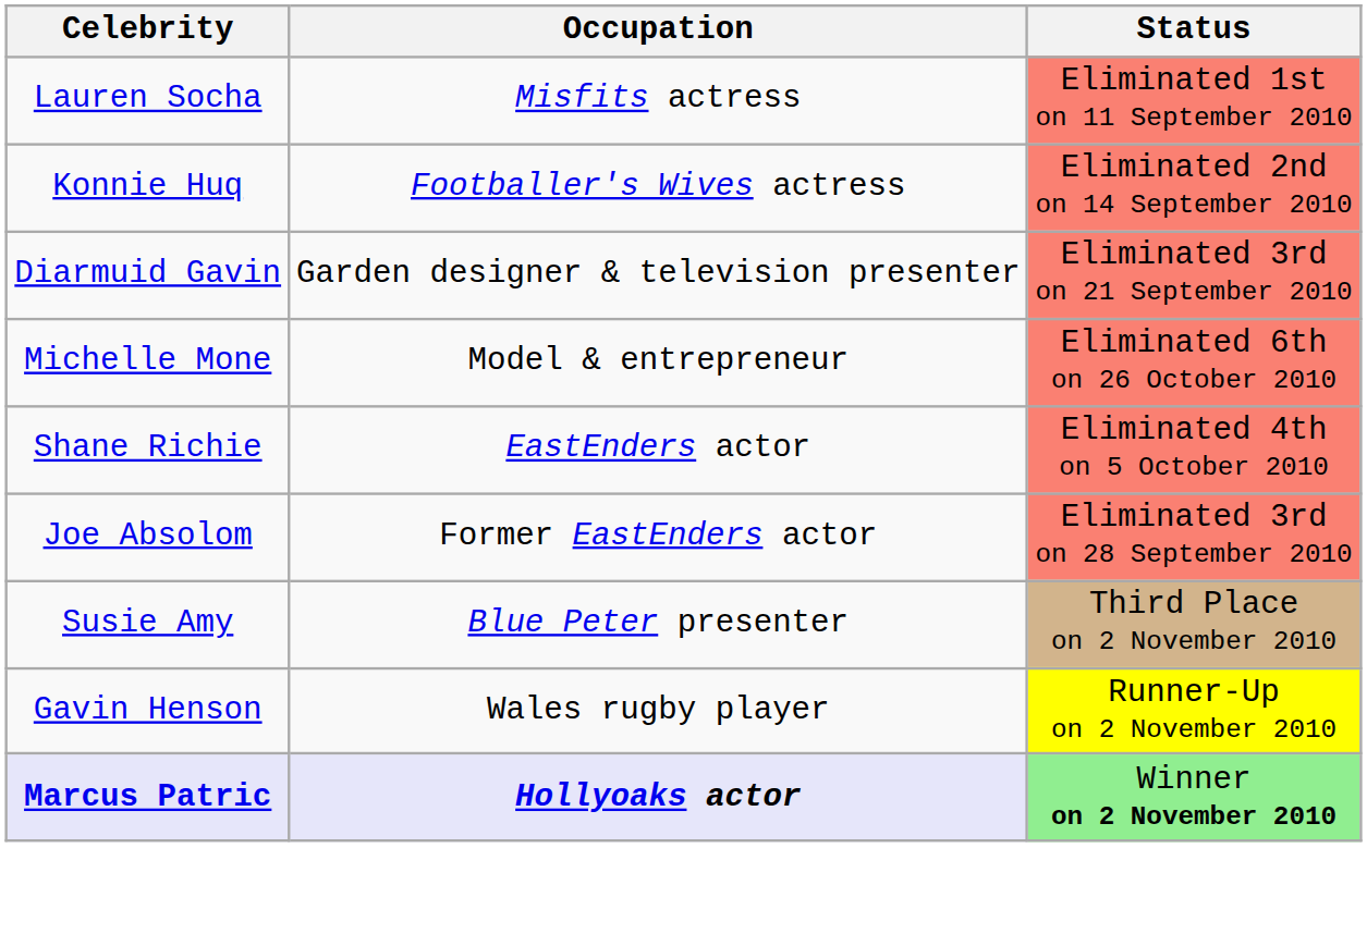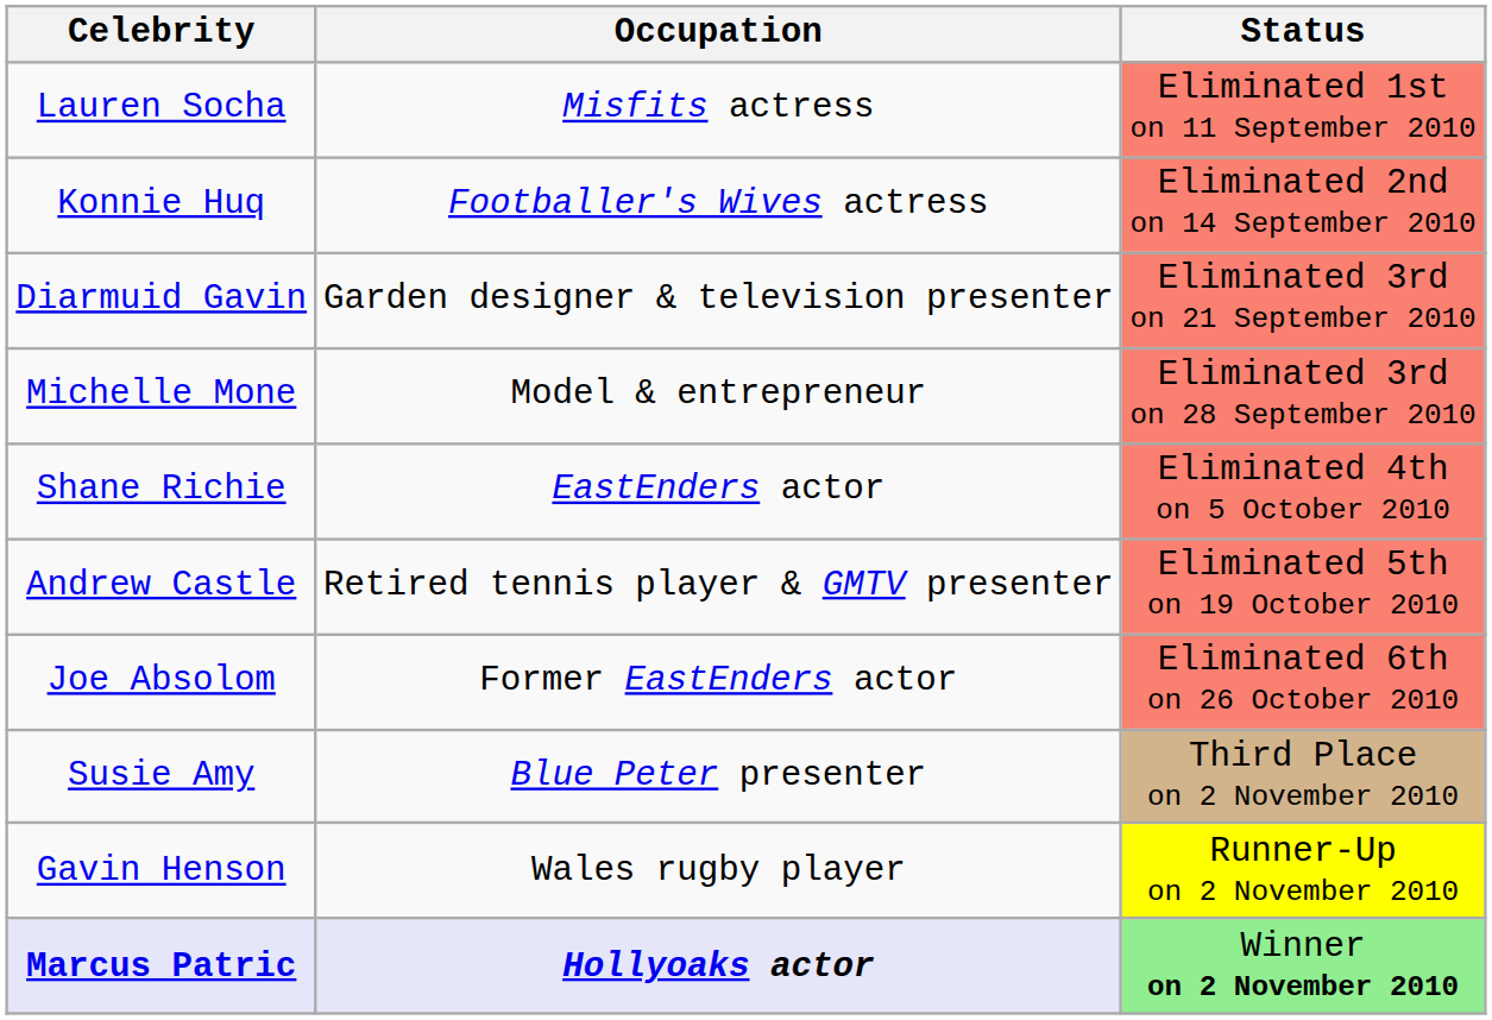Michelle Mone | Status: Eliminated 6th on 26 October 2010 -> Eliminated 3rd on 28 September 2010
+ row: Andrew Castle | Retired tennis player & GMTV presenter | Eliminated 5th on 19 October 2010
Joe Absolom | Status: Eliminated 3rd on 28 September 2010 -> Eliminated 6th on 26 October 2010
